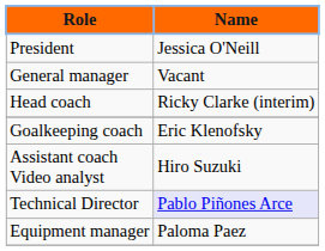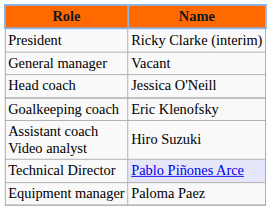President | Name: Jessica O'Neill -> Ricky Clarke (interim)
Head coach | Name: Ricky Clarke (interim) -> Jessica O'Neill
